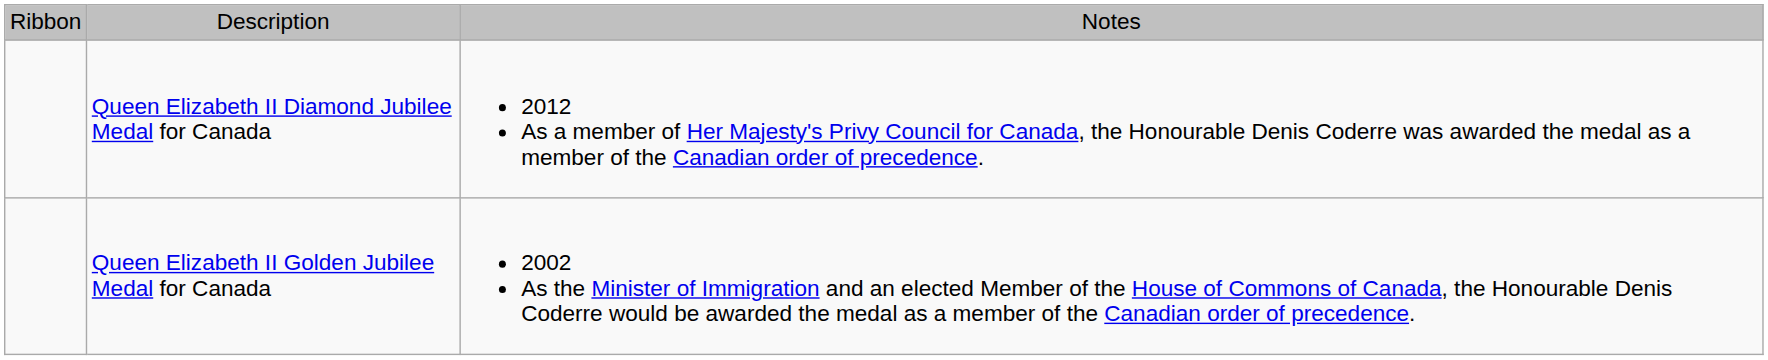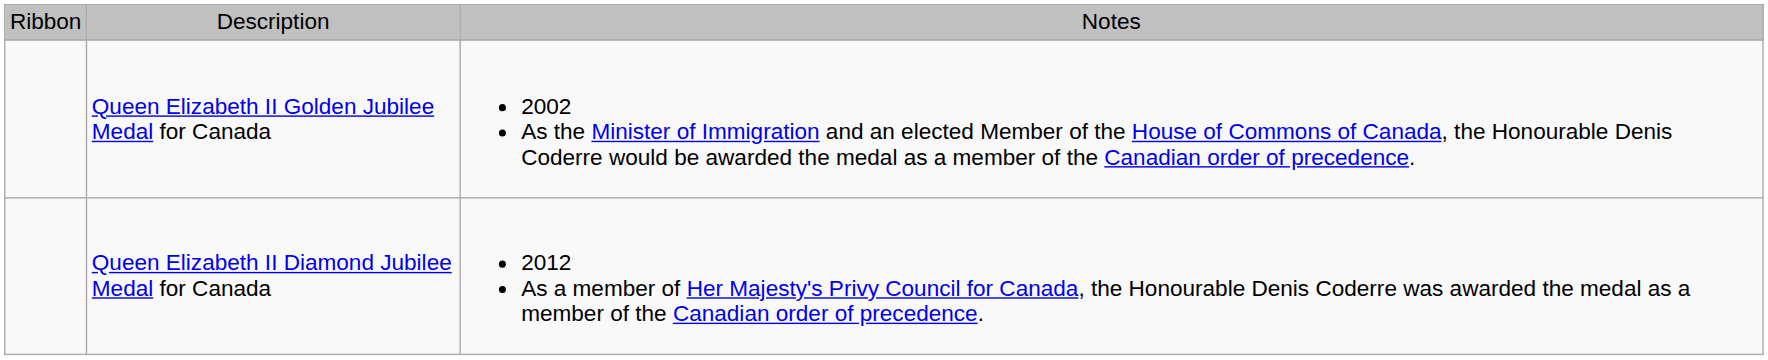rows swapped: Queen Elizabeth II Golden Jubilee Medal for Canada <-> Queen Elizabeth II Diamond Jubilee Medal for Canada
